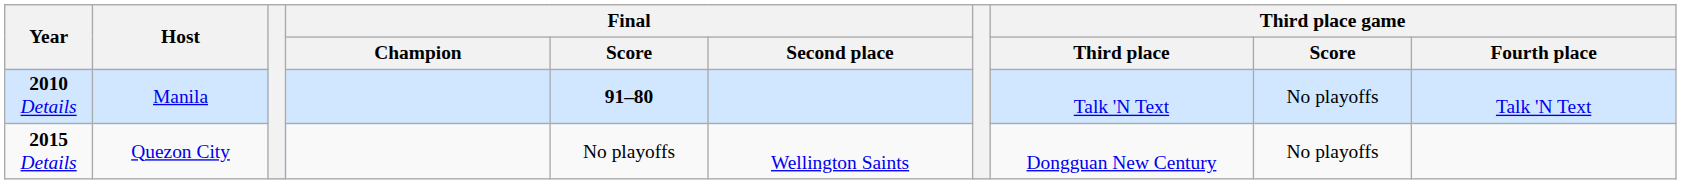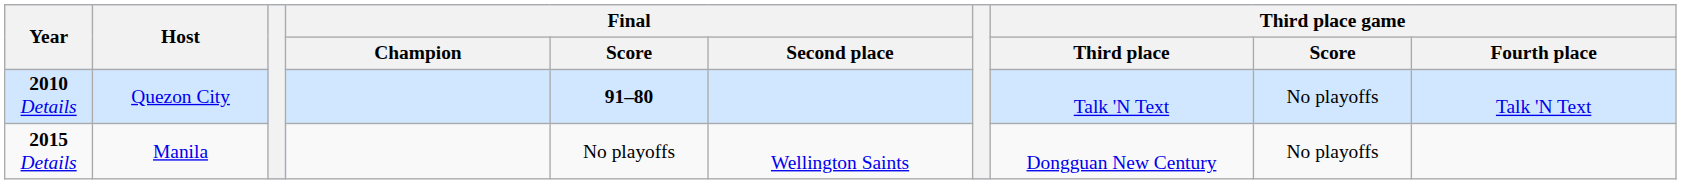2010 Details | Host: Manila -> Quezon City
2015 Details | Host: Quezon City -> Manila
